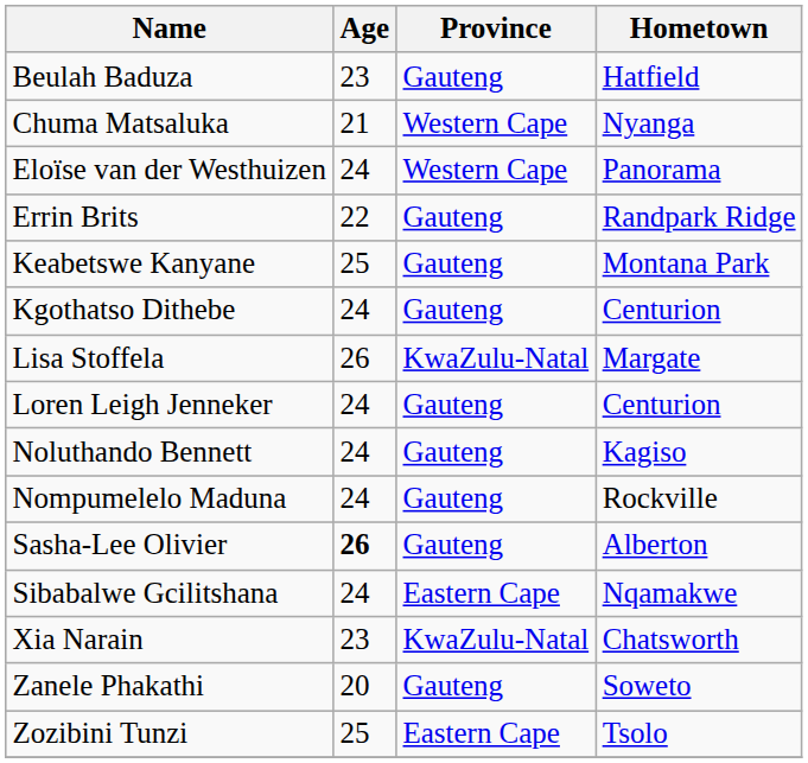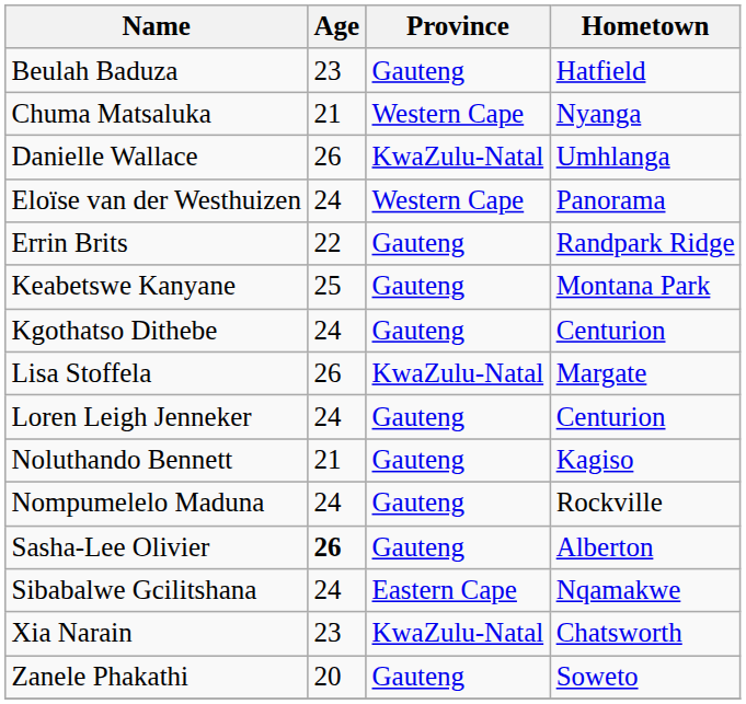+ row: Danielle Wallace | 26 | KwaZulu-Natal | Umhlanga
Noluthando Bennett | Age: 24 -> 21
- row: Zozibini Tunzi | 25 | Eastern Cape | Tsolo
